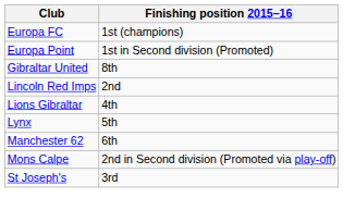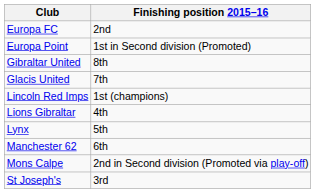Europa FC | Finishing position 2015–16: 1st (champions) -> 2nd
+ row: Glacis United | 7th
Lincoln Red Imps | Finishing position 2015–16: 2nd -> 1st (champions)
